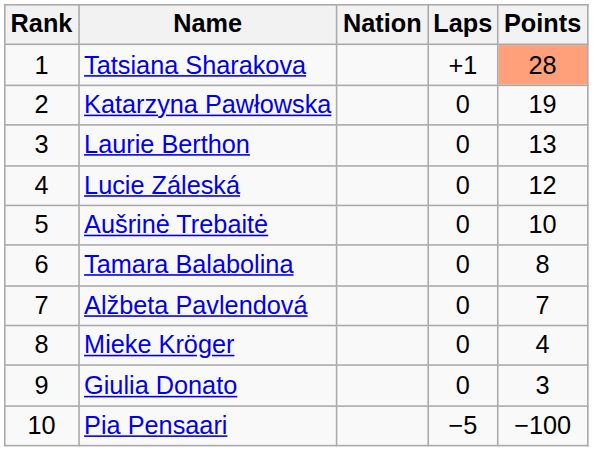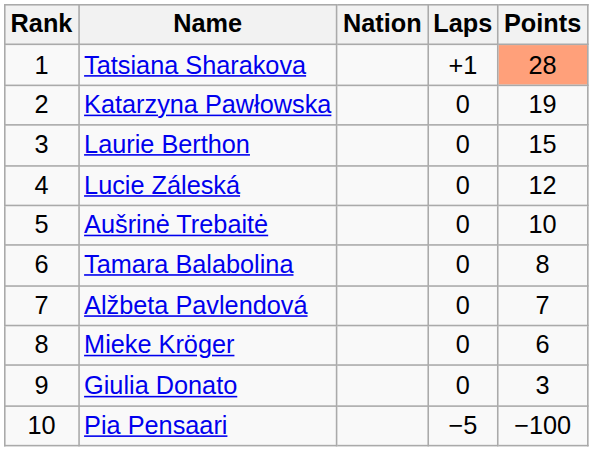Laurie Berthon | Points: 13 -> 15
Mieke Kröger | Points: 4 -> 6
